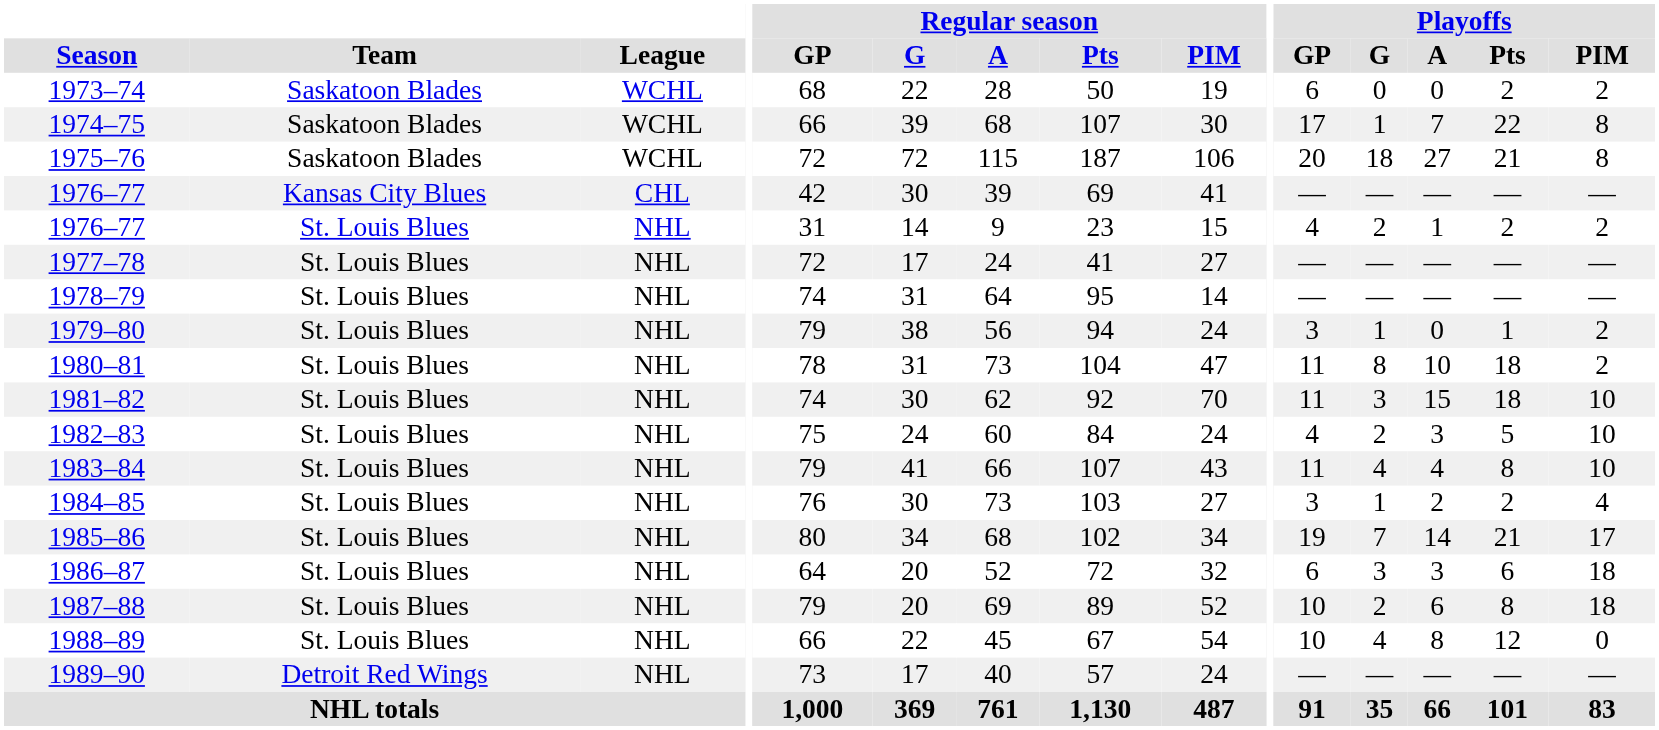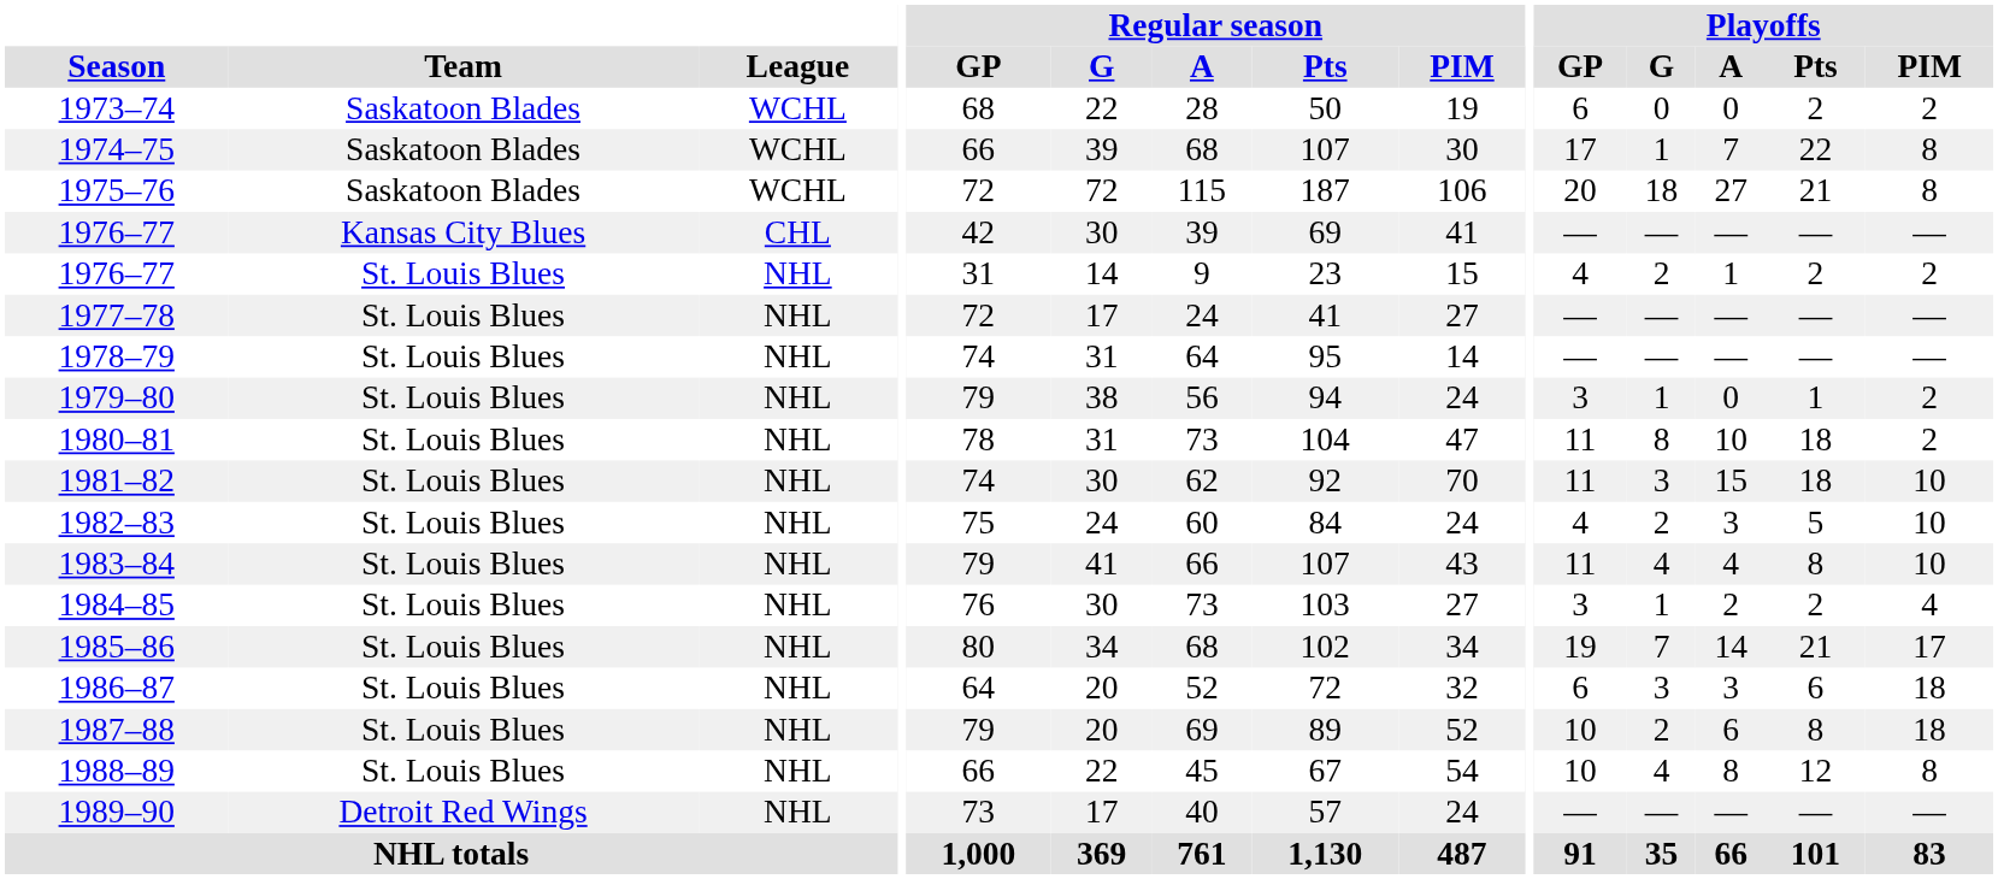1988–89 | Playoffs / PIM: 0 -> 8
